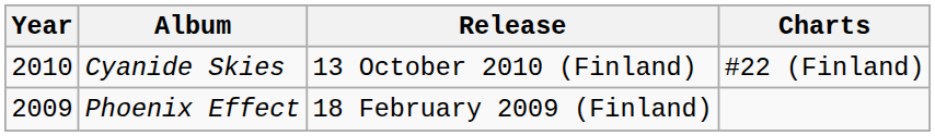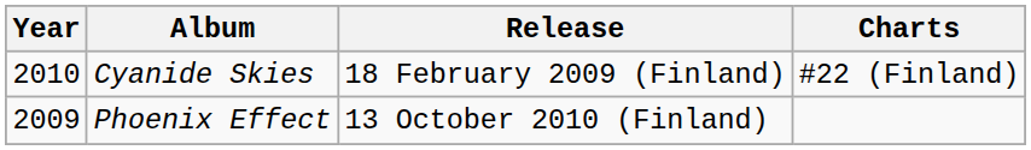Cyanide Skies | Release: 13 October 2010 (Finland) -> 18 February 2009 (Finland)
Phoenix Effect | Release: 18 February 2009 (Finland) -> 13 October 2010 (Finland)
